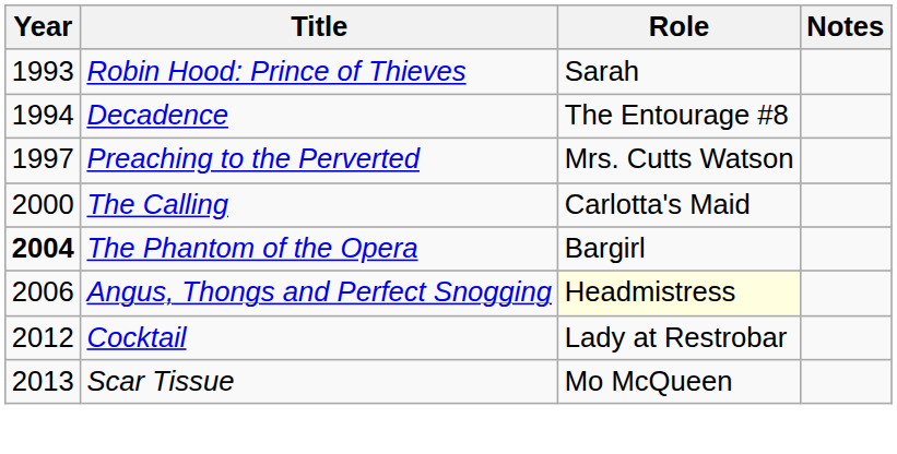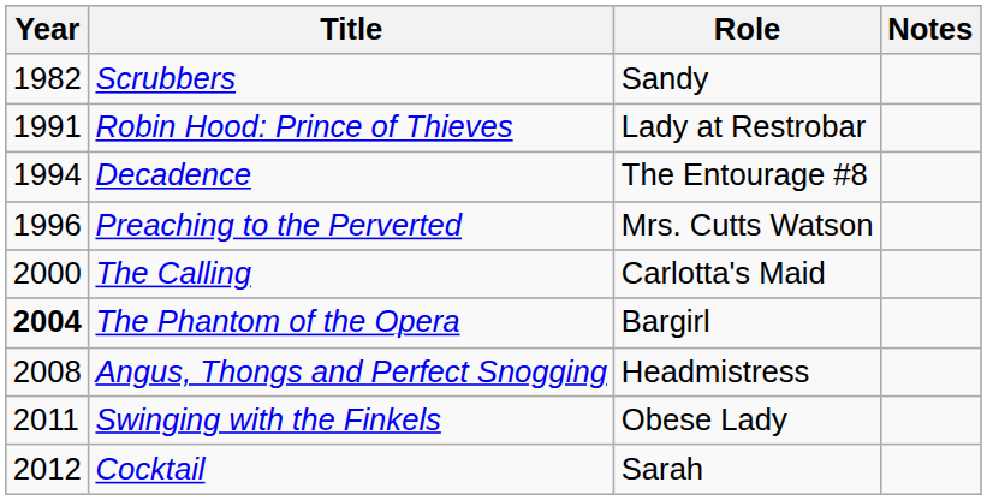+ row: 1982 | Scrubbers | Sandy
Robin Hood: Prince of Thieves | Year: 1993 -> 1991
Robin Hood: Prince of Thieves | Role: Sarah -> Lady at Restrobar
Preaching to the Perverted | Year: 1997 -> 1996
Angus, Thongs and Perfect Snogging | Year: 2006 -> 2008
Angus, Thongs and Perfect Snogging | Role: lightyellow background -> no background
+ row: 2011 | Swinging with the Finkels | Obese Lady
Cocktail | Role: Lady at Restrobar -> Sarah
- row: 2013 | Scar Tissue | Mo McQueen
